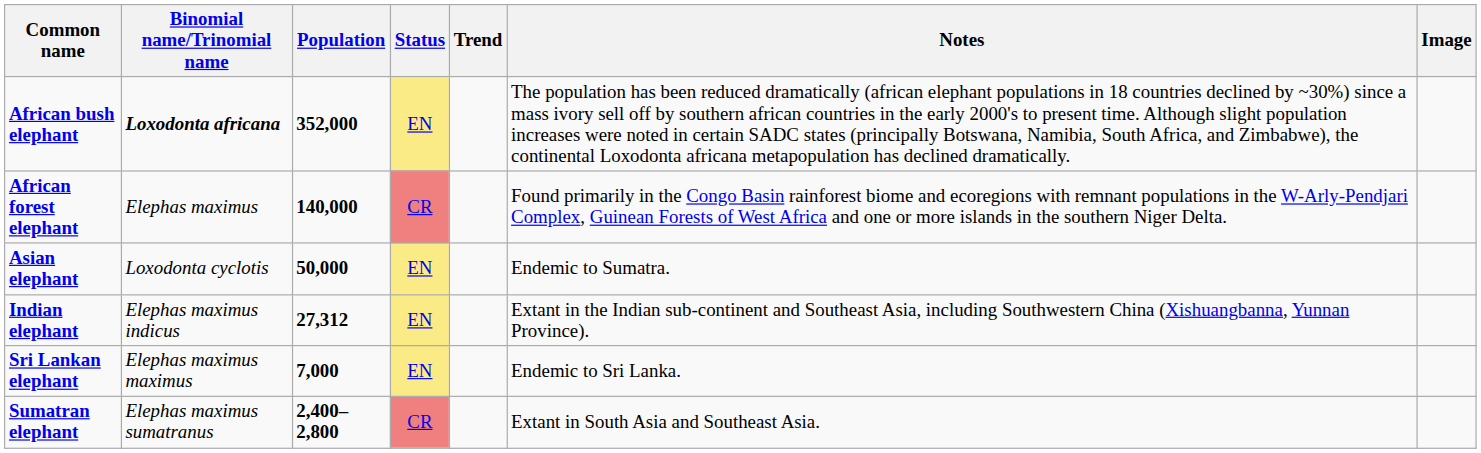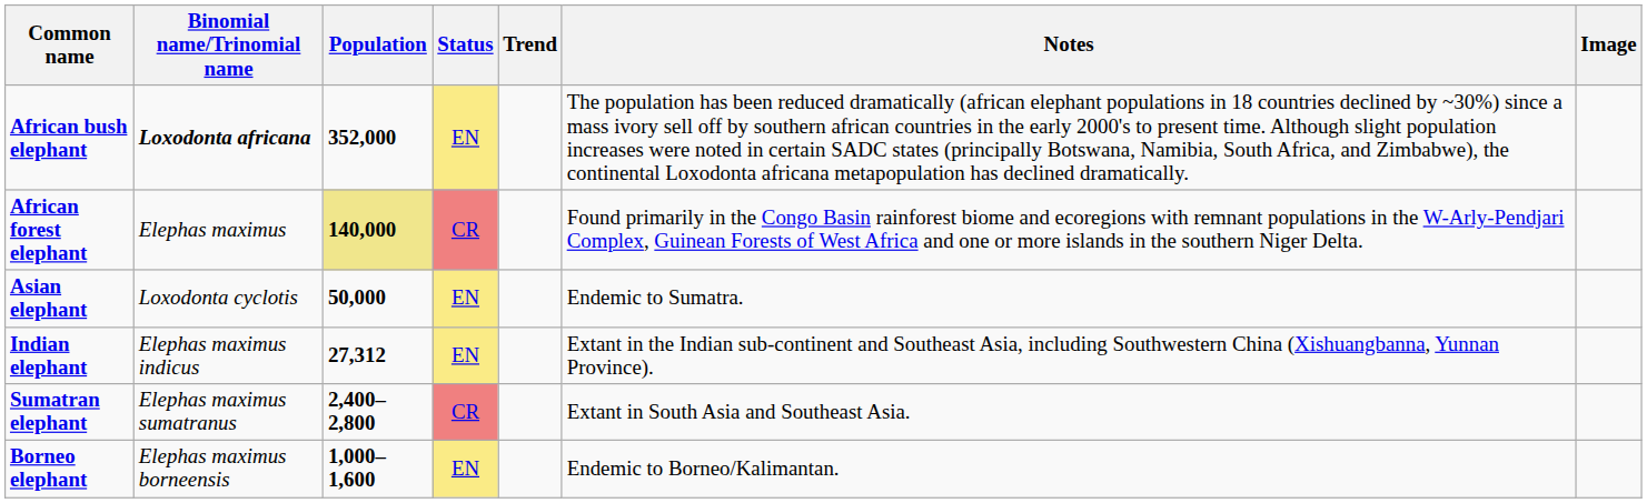African forest elephant | Population: no background -> khaki background
- row: Sri Lankan elephant | Elephas maximus maximus | 7,000 | EN | Endemic to Sri Lanka.
+ row: Borneo elephant | Elephas maximus borneensis | 1,000–1,600 | EN | Endemic to Borneo/Kalimantan.
